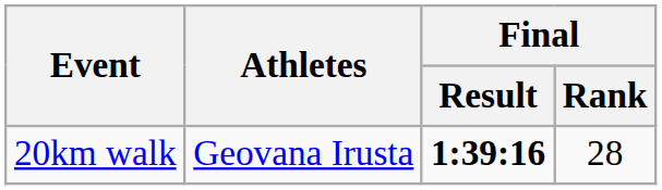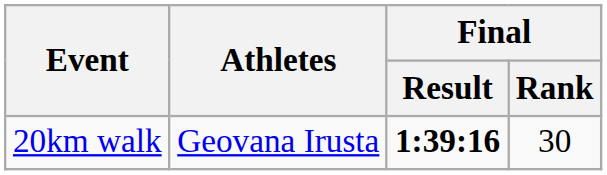20km walk | Final / Rank: 28 -> 30
